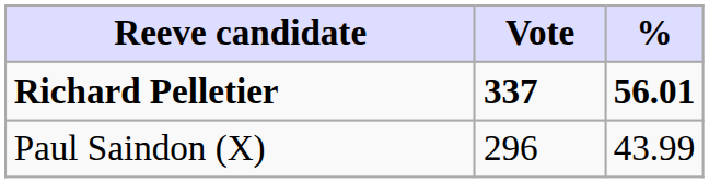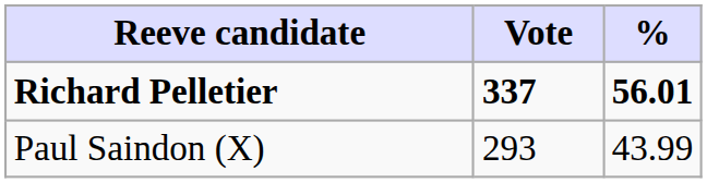Paul Saindon (X) | Vote: 296 -> 293
